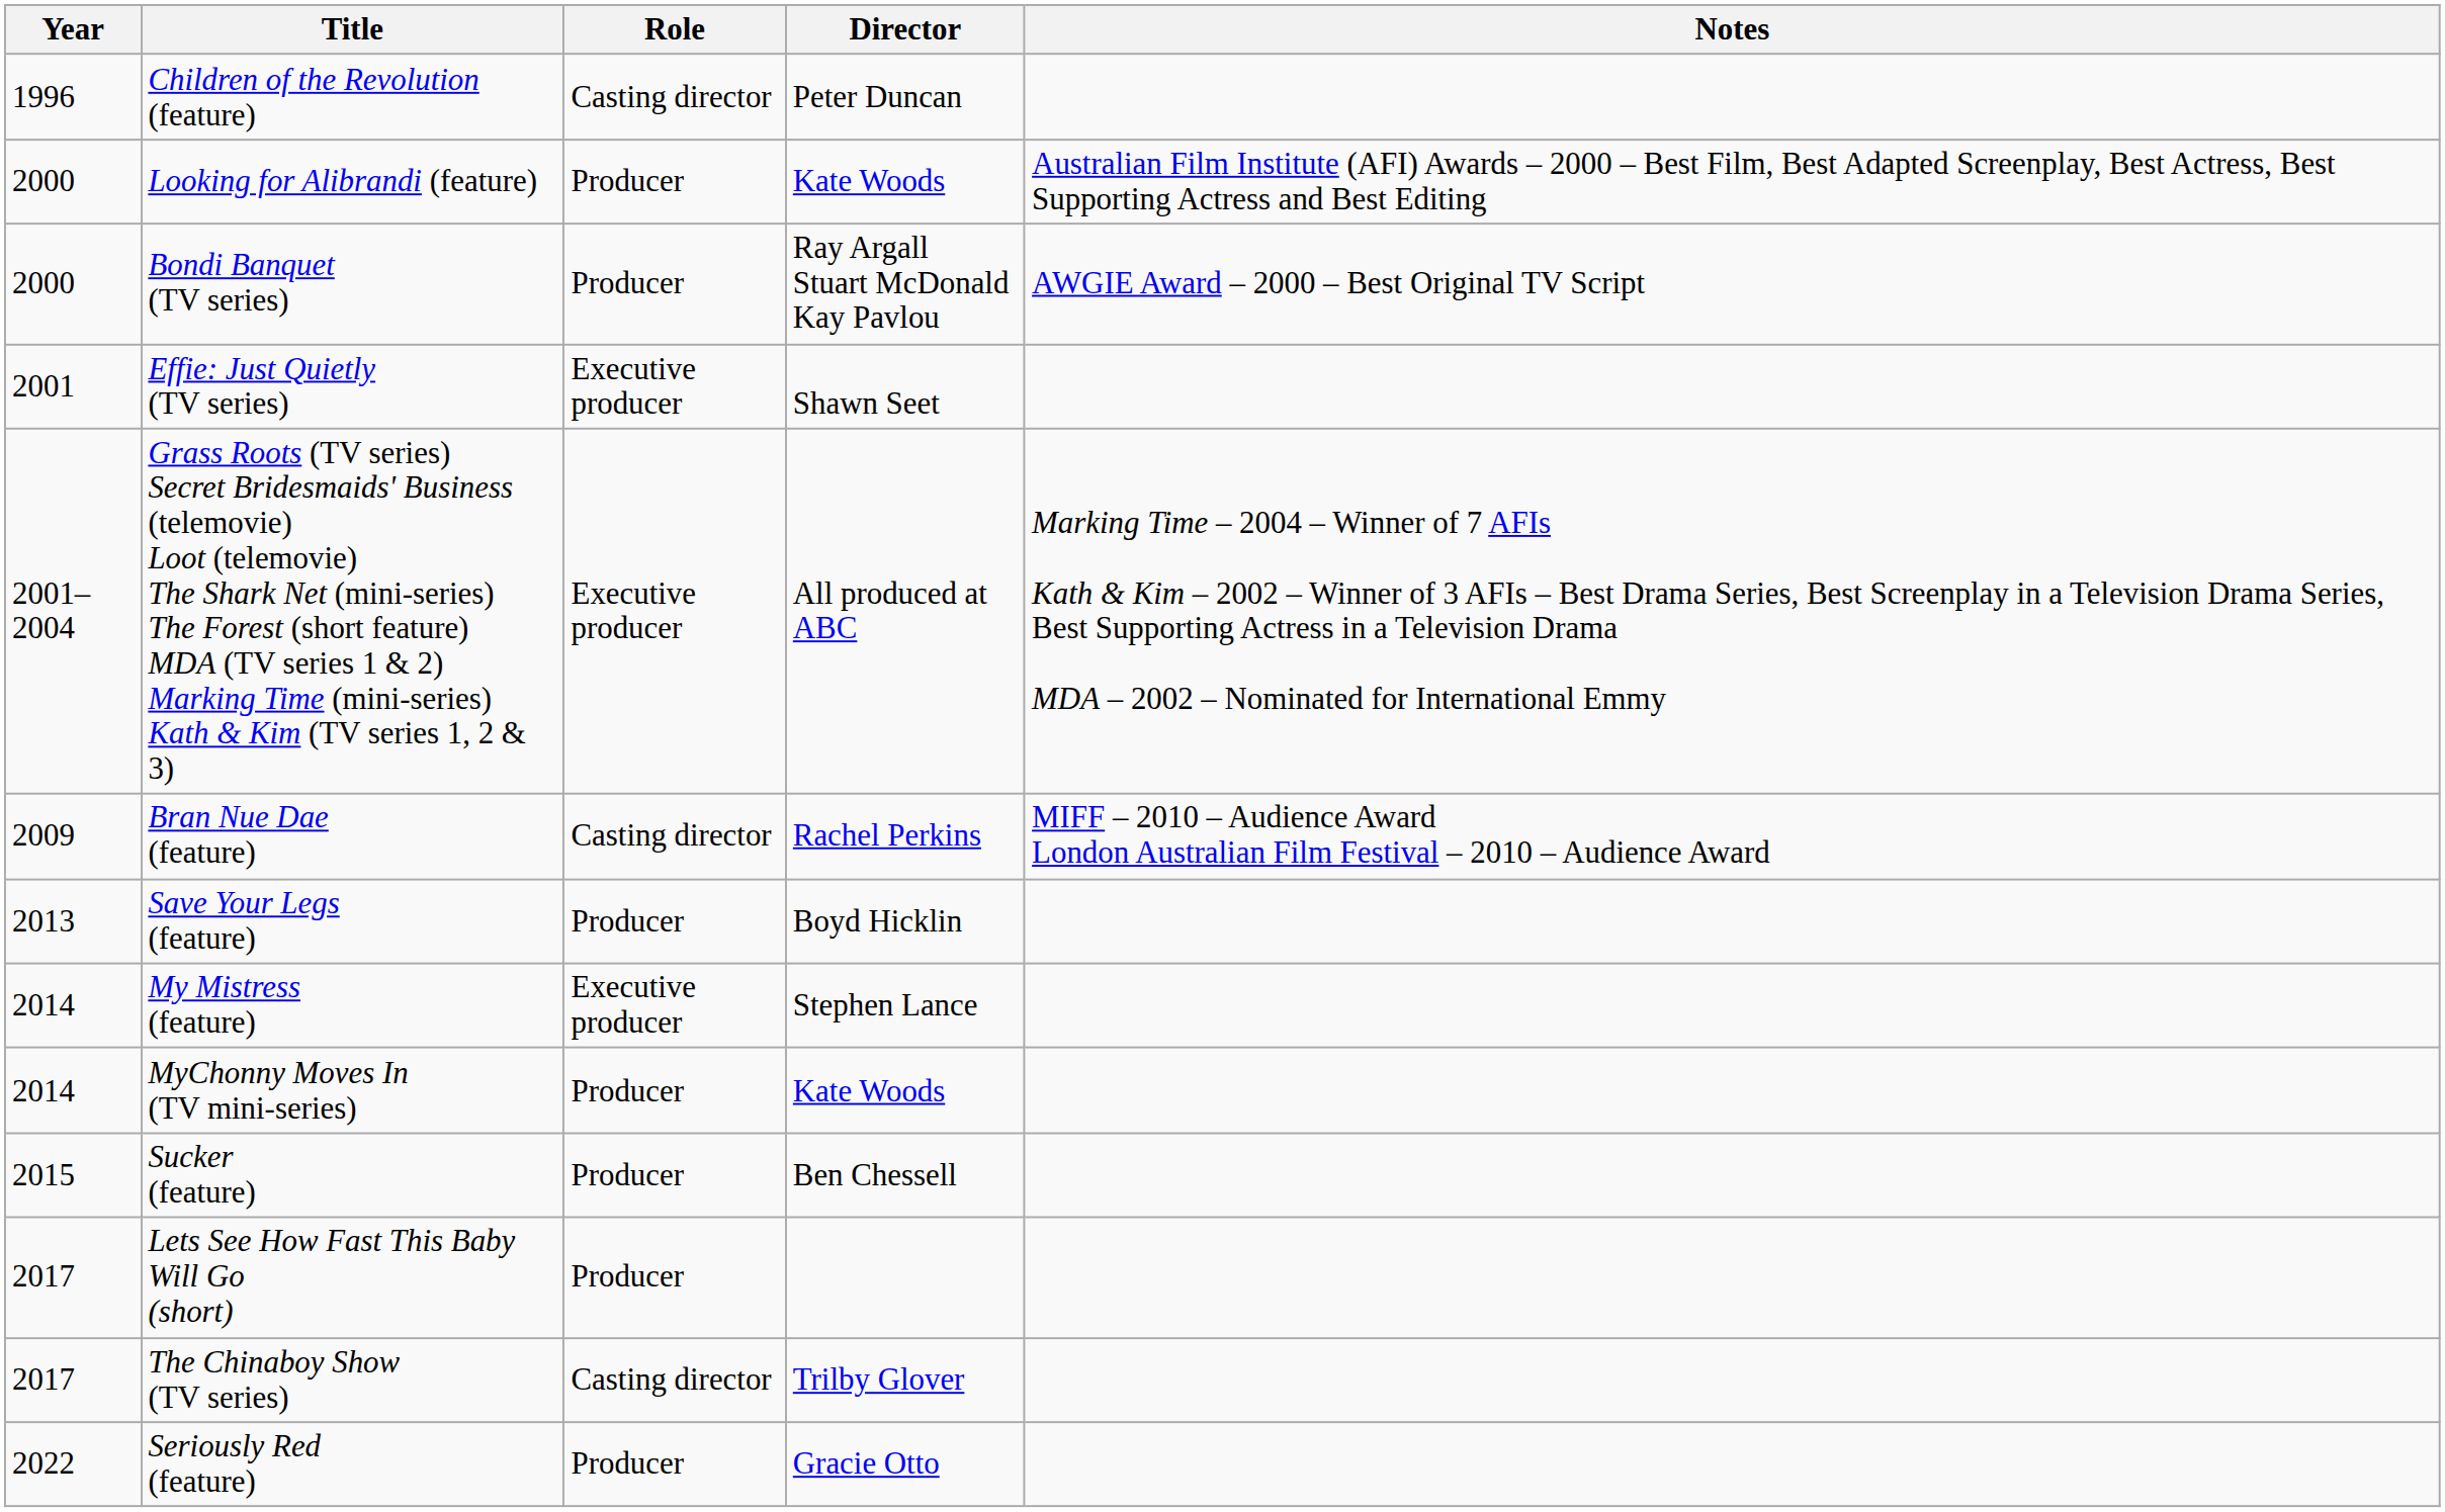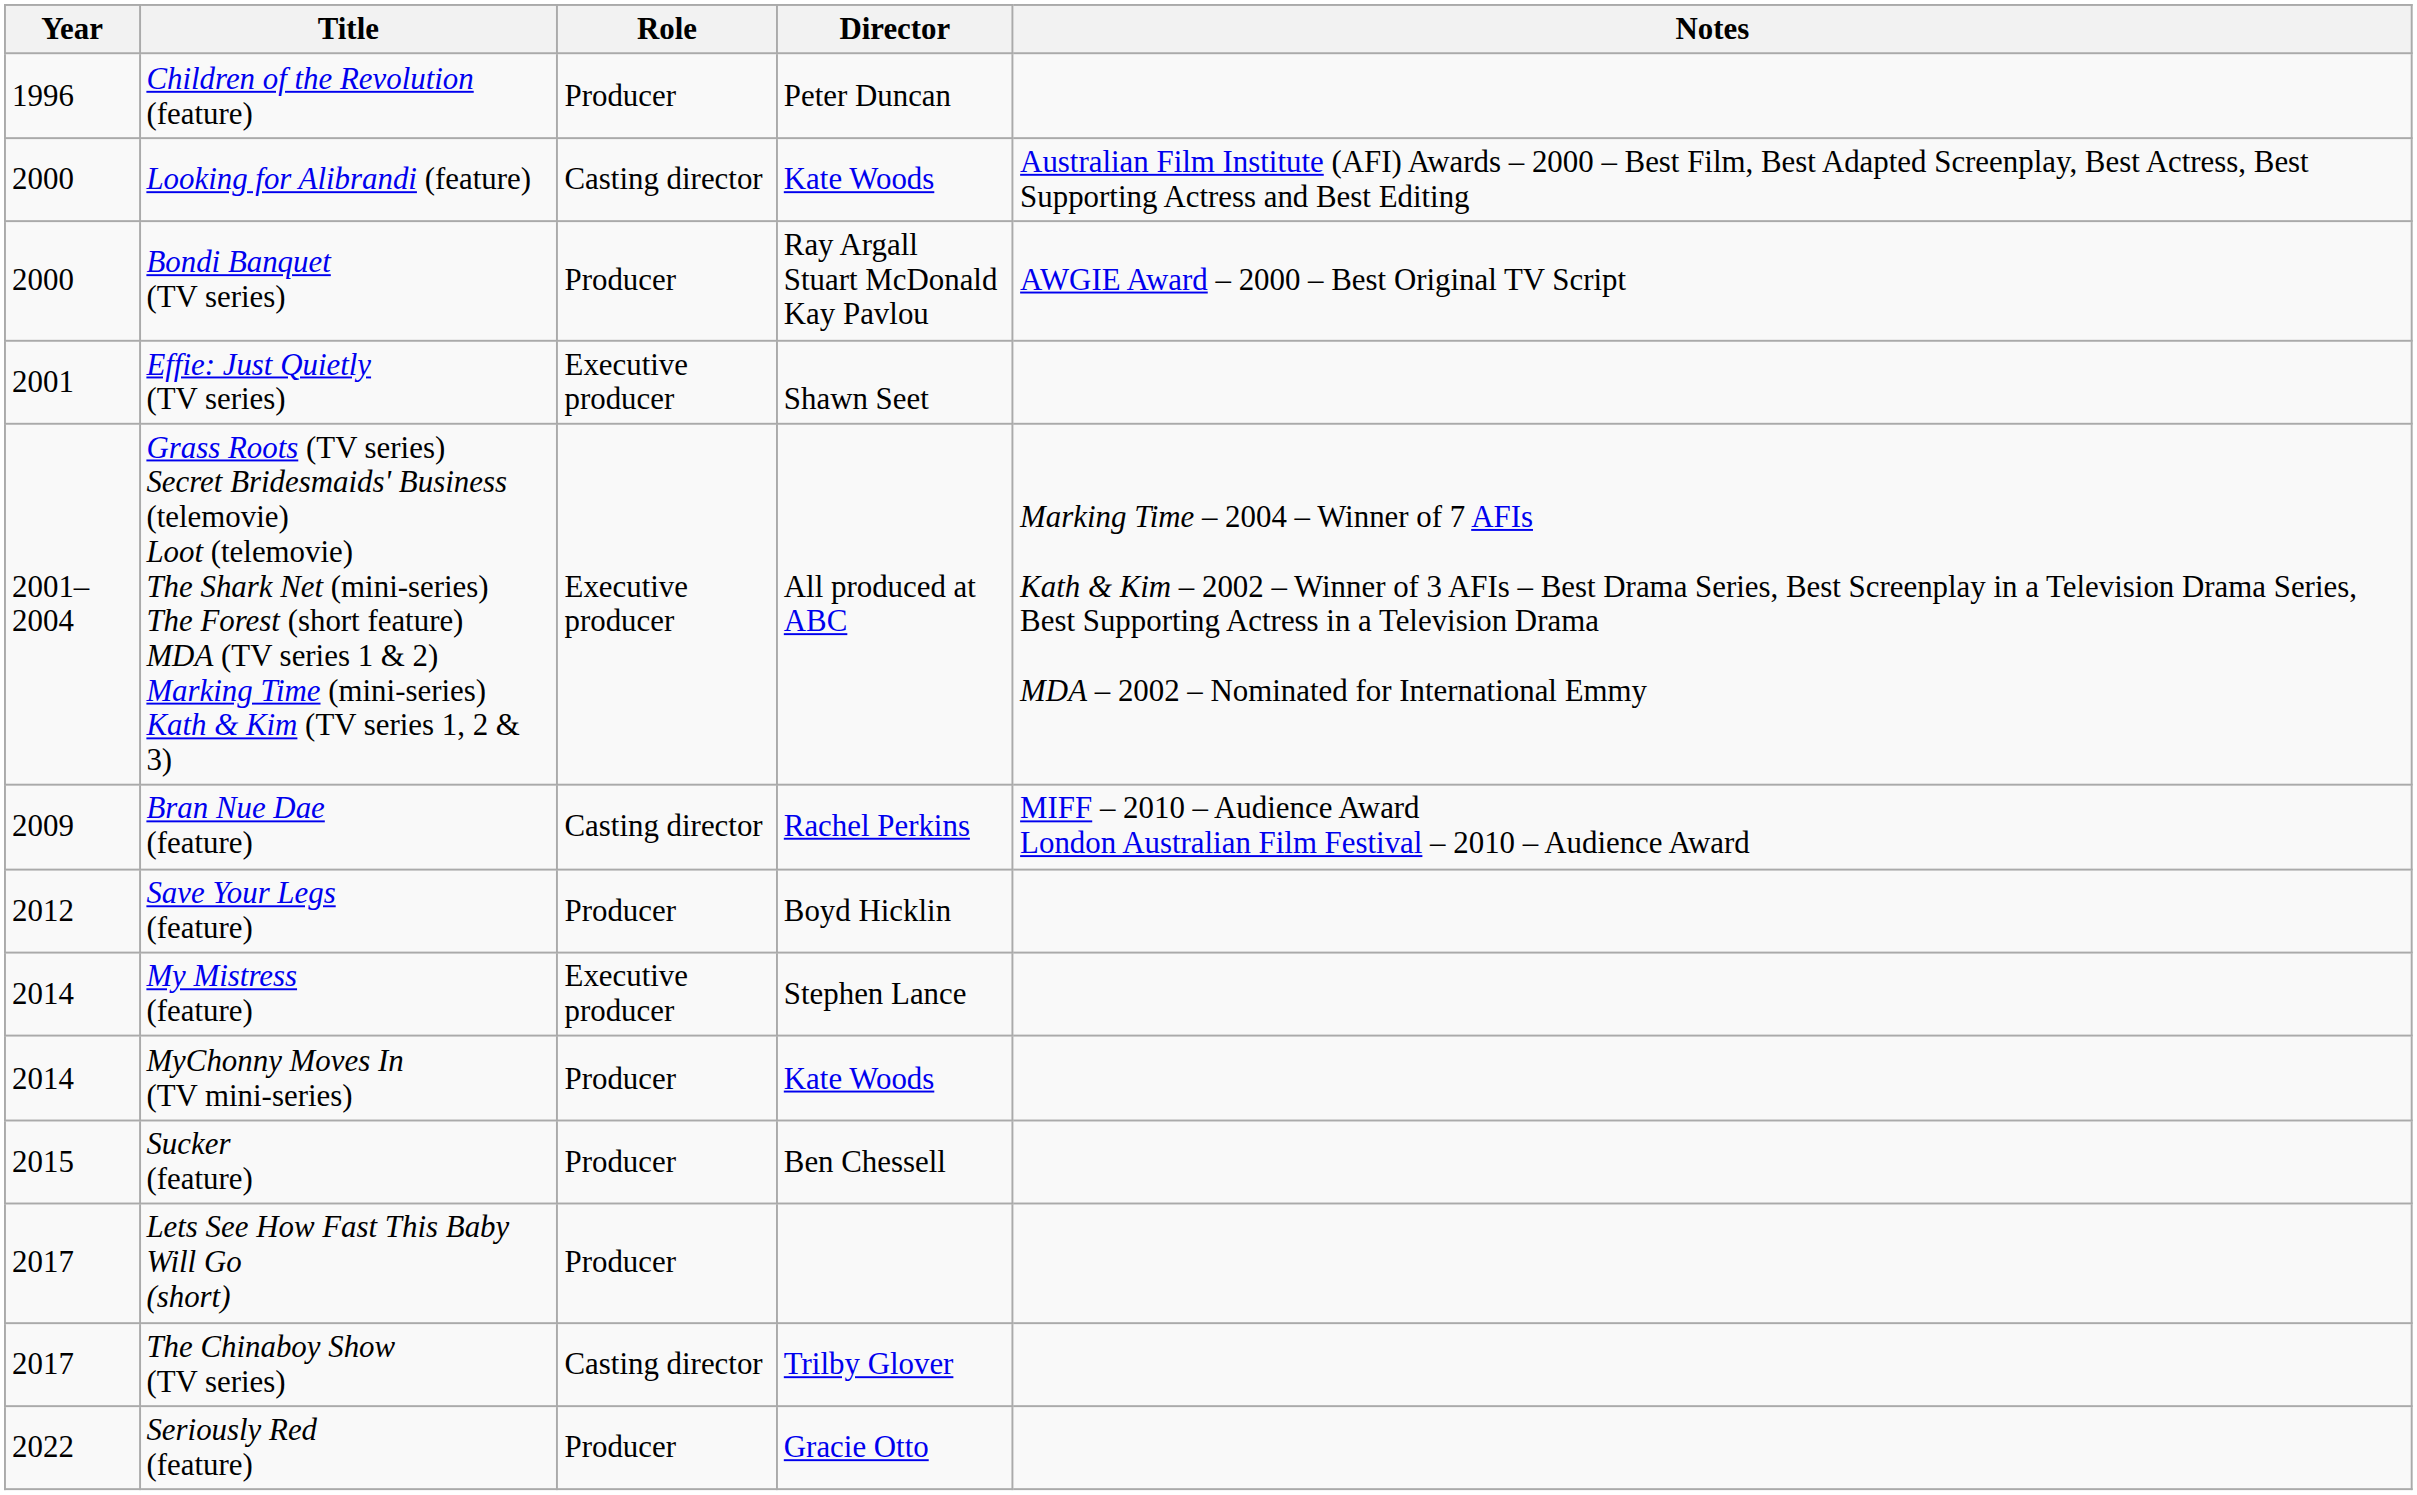Children of the Revolution (feature) | Role: Casting director -> Producer
Looking for Alibrandi (feature) | Role: Producer -> Casting director
Save Your Legs (feature) | Year: 2013 -> 2012
